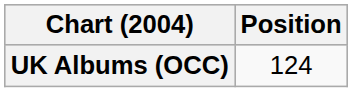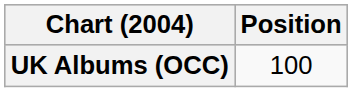UK Albums (OCC) | Position: 124 -> 100
